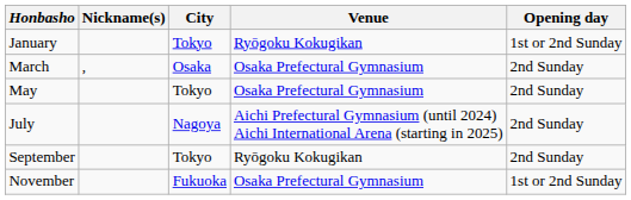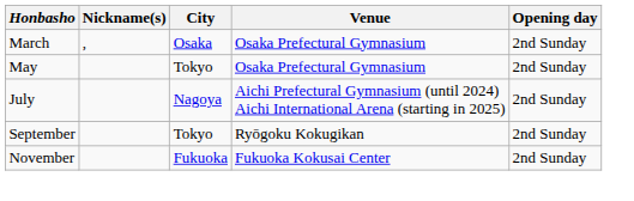- row: January | Tokyo | Ryōgoku Kokugikan | 1st or 2nd Sunday
November | Venue: Osaka Prefectural Gymnasium -> Fukuoka Kokusai Center
November | Opening day: 1st or 2nd Sunday -> 2nd Sunday
